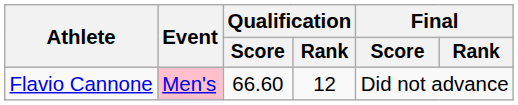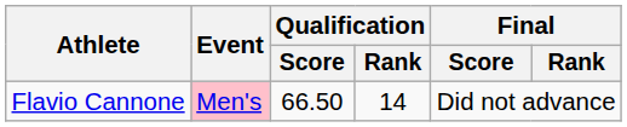Flavio Cannone | Qualification / Score: 66.60 -> 66.50
Flavio Cannone | Qualification / Rank: 12 -> 14
